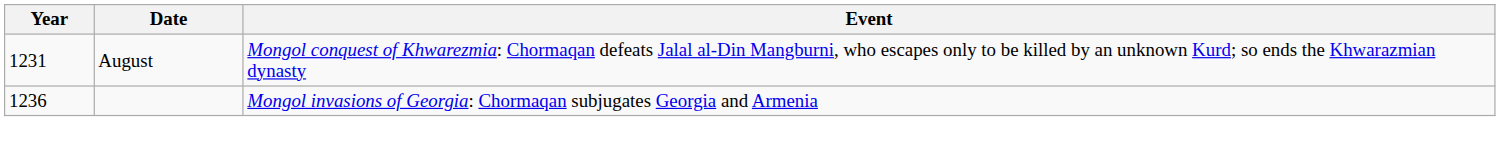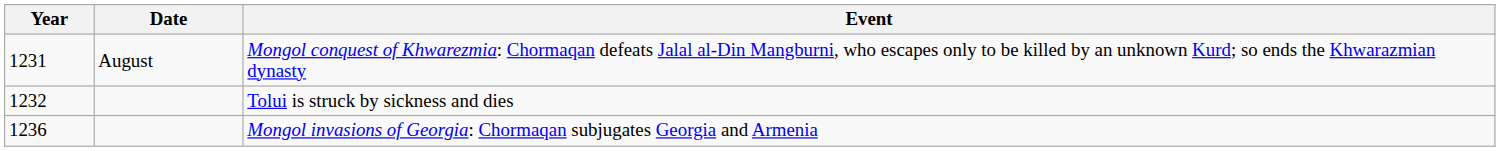+ row: 1232 | Tolui is struck by sickness and dies
